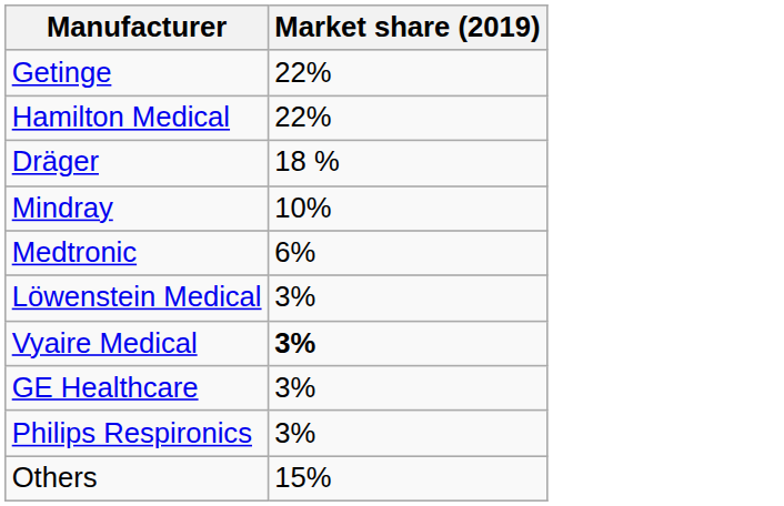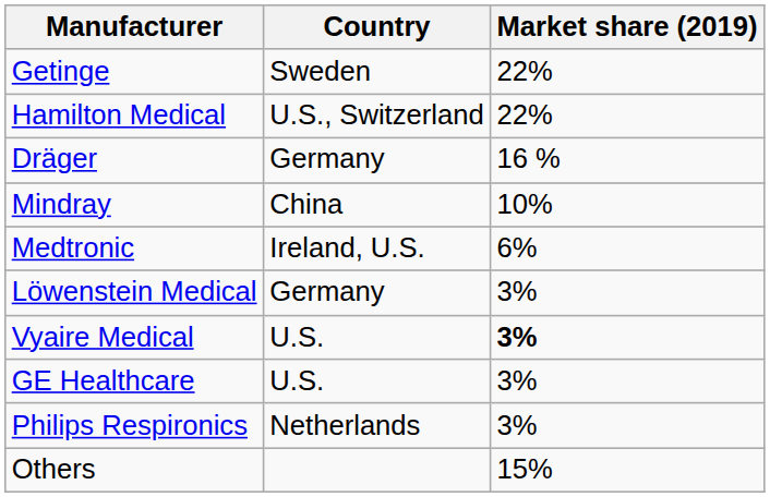+ column: Country | Sweden | U.S., Switzerland | Germany | China | Ireland, U.S. | Germany | U.S. | U.S. | Netherlands
Dräger | Market share (2019): 18 % -> 16 %
